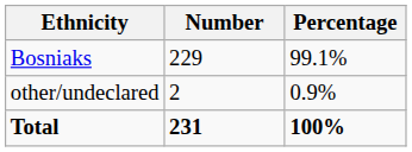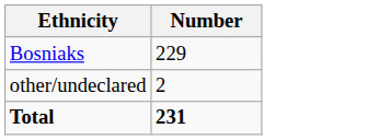- column: Percentage | 99.1% | 0.9% | 100%
